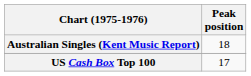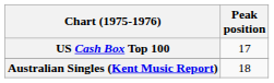rows swapped: Australian Singles (Kent Music Report) <-> US Cash Box Top 100
